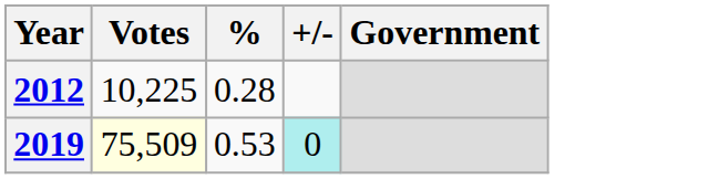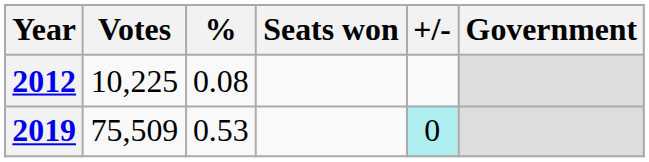+ column: Seats won
2012 | %: 0.28 -> 0.08
2019 | Votes: lightyellow background -> no background
